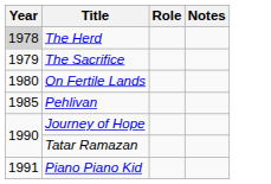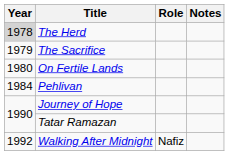Pehlivan | Year: 1985 -> 1984
- row: 1991 | Piano Piano Kid
+ row: 1992 | Walking After Midnight | Nafiz
